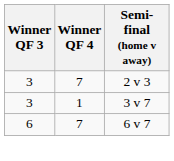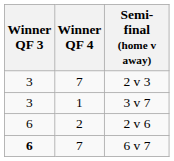+ row: 6 | 2 | 2 v 6
6 v 7 | Winner QF 3: normal -> bold
